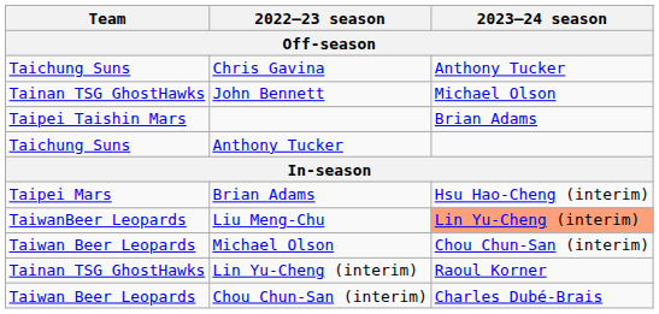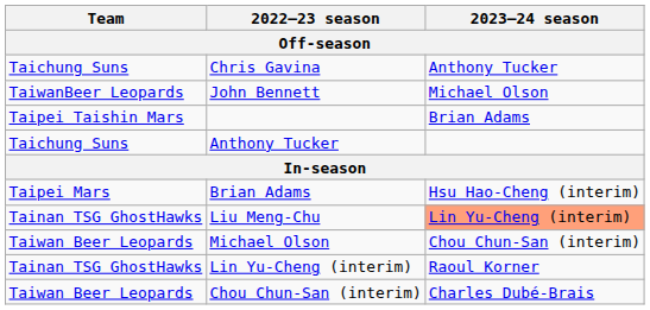John Bennett | Team: Tainan TSG GhostHawks -> TaiwanBeer Leopards
Liu Meng-Chu | Team: TaiwanBeer Leopards -> Tainan TSG GhostHawks
